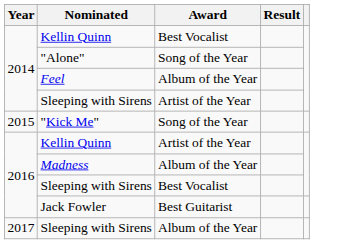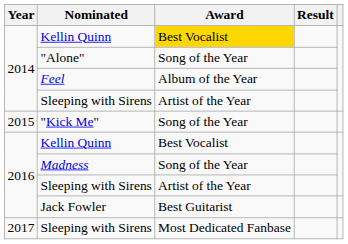2014 / Kellin Quinn | Award: no background -> gold background
2016 / Kellin Quinn | Award: Artist of the Year -> Best Vocalist
Madness | Award: Album of the Year -> Song of the Year
2016 / Sleeping with Sirens | Award: Best Vocalist -> Artist of the Year
2017 / Sleeping with Sirens | Award: Album of the Year -> Most Dedicated Fanbase
